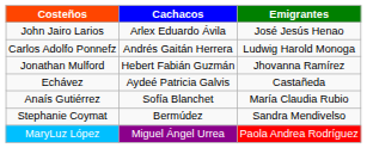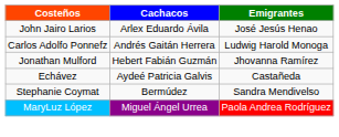- row: Anaís Gutiérrez | Sofía Blanchet | María Claudia Rubio
